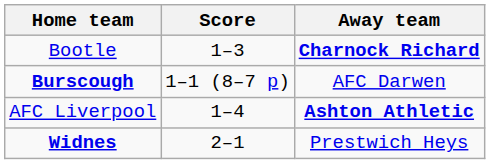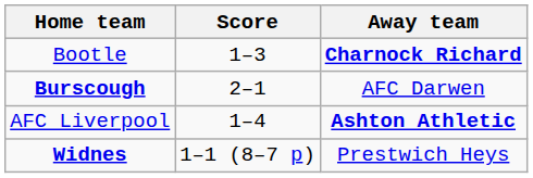Burscough | Score: 1–1 (8–7 p) -> 2–1
Widnes | Score: 2–1 -> 1–1 (8–7 p)
